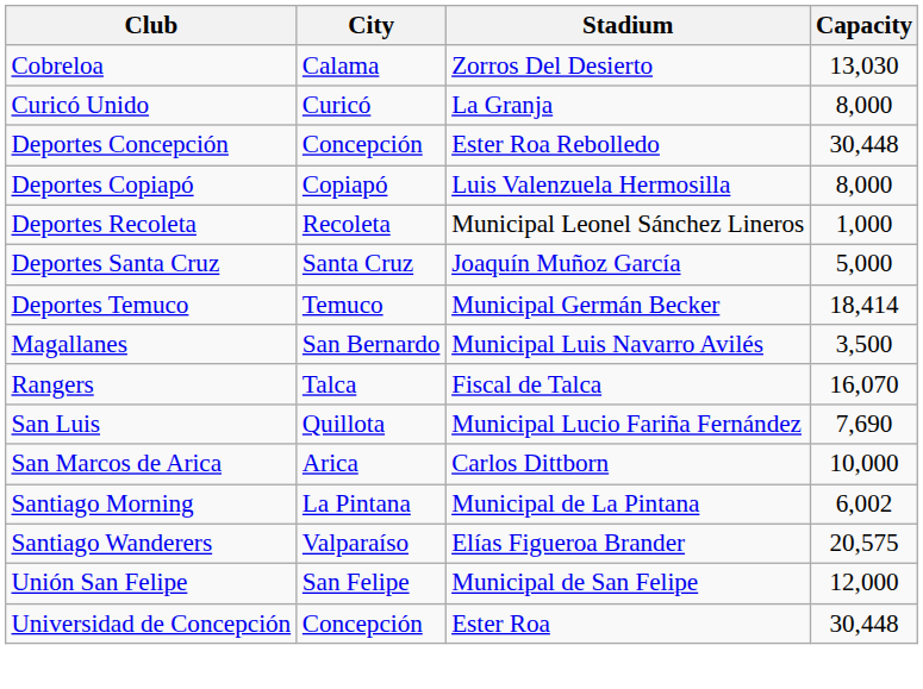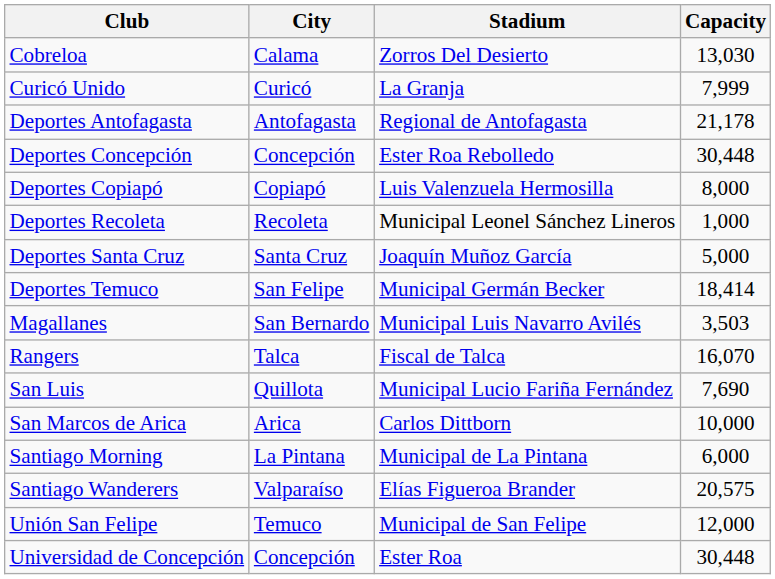Curicó Unido | Capacity: 8,000 -> 7,999
+ row: Deportes Antofagasta | Antofagasta | Regional de Antofagasta | 21,178
Deportes Temuco | City: Temuco -> San Felipe
Magallanes | Capacity: 3,500 -> 3,503
Santiago Morning | Capacity: 6,002 -> 6,000
Unión San Felipe | City: San Felipe -> Temuco
